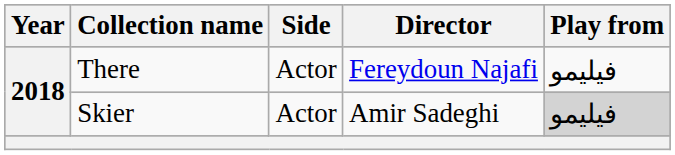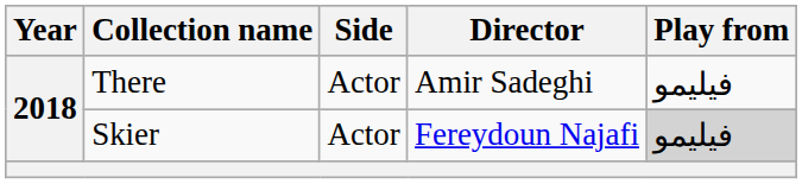There | Director: Fereydoun Najafi -> Amir Sadeghi
Skier | Director: Amir Sadeghi -> Fereydoun Najafi
